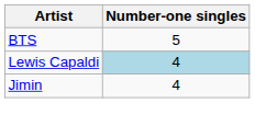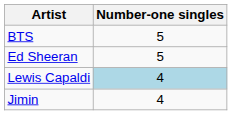+ row: Ed Sheeran | 5
